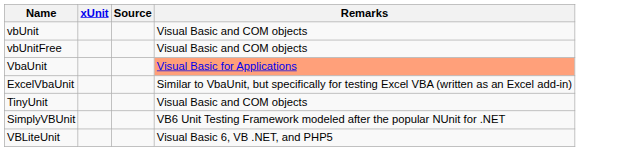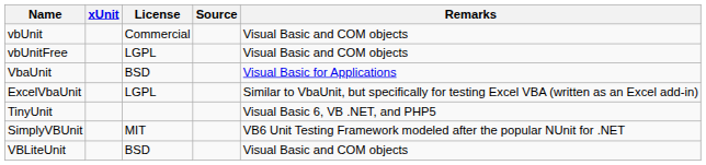+ column: License | Commercial | LGPL | BSD | LGPL | MIT | BSD
VbaUnit | Remarks: lightsalmon background -> no background
TinyUnit | Remarks: Visual Basic and COM objects -> Visual Basic 6, VB .NET, and PHP5
VBLiteUnit | Remarks: Visual Basic 6, VB .NET, and PHP5 -> Visual Basic and COM objects
